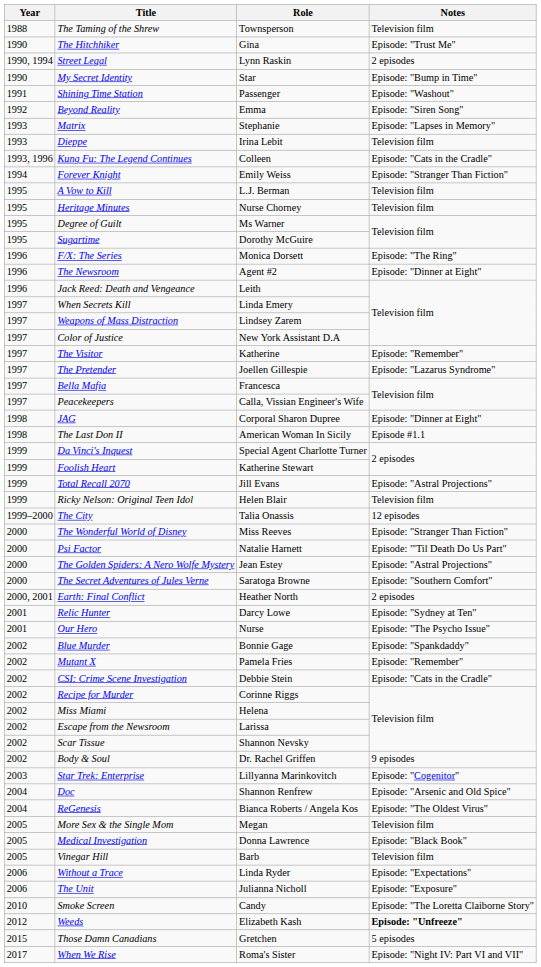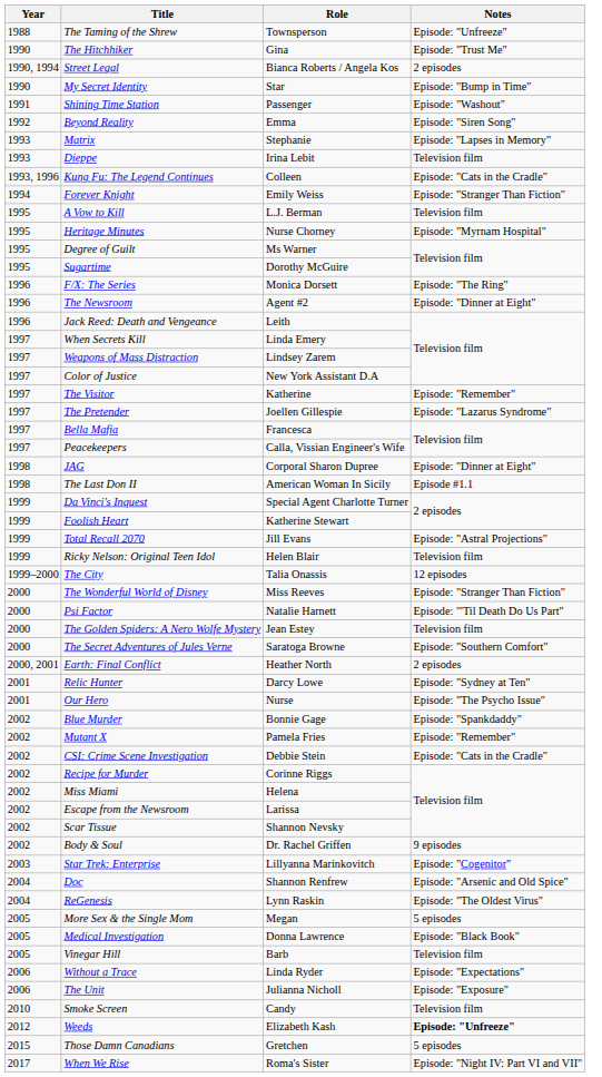The Taming of the Shrew | Notes: Television film -> Episode: "Unfreeze"
Street Legal | Role: Lynn Raskin -> Bianca Roberts / Angela Kos
Heritage Minutes | Notes: Television film -> Episode: "Myrnam Hospital"
The Golden Spiders: A Nero Wolfe Mystery | Notes: Episode: "Astral Projections" -> Television film
ReGenesis | Role: Bianca Roberts / Angela Kos -> Lynn Raskin
More Sex & the Single Mom | Notes: Television film -> 5 episodes
Smoke Screen | Notes: Episode: "The Loretta Claiborne Story" -> Television film
